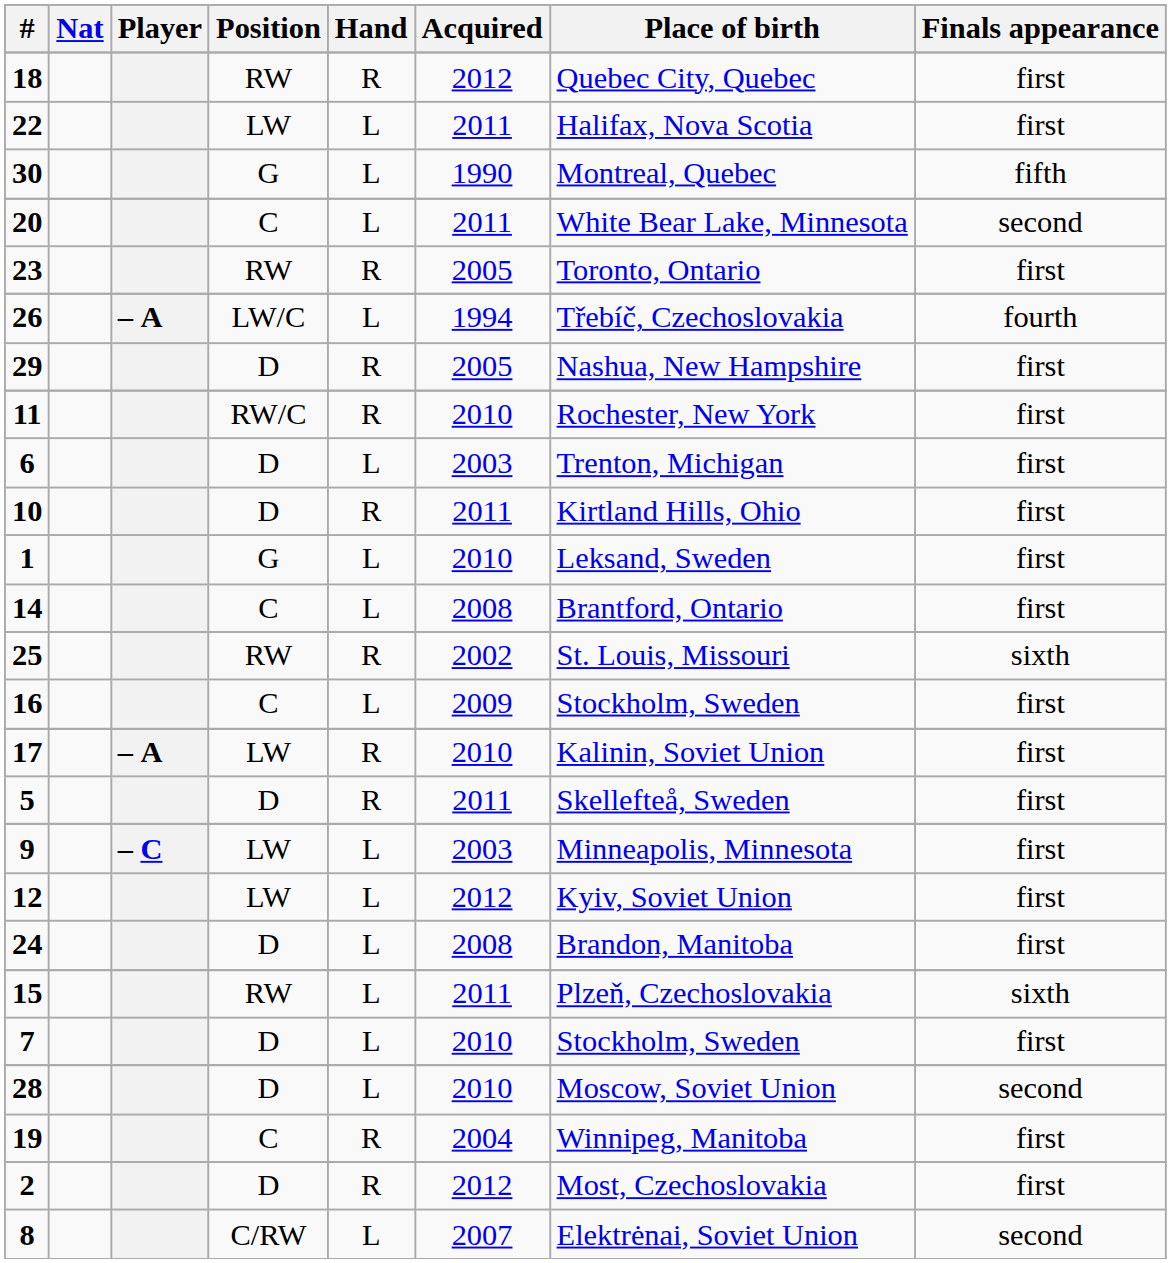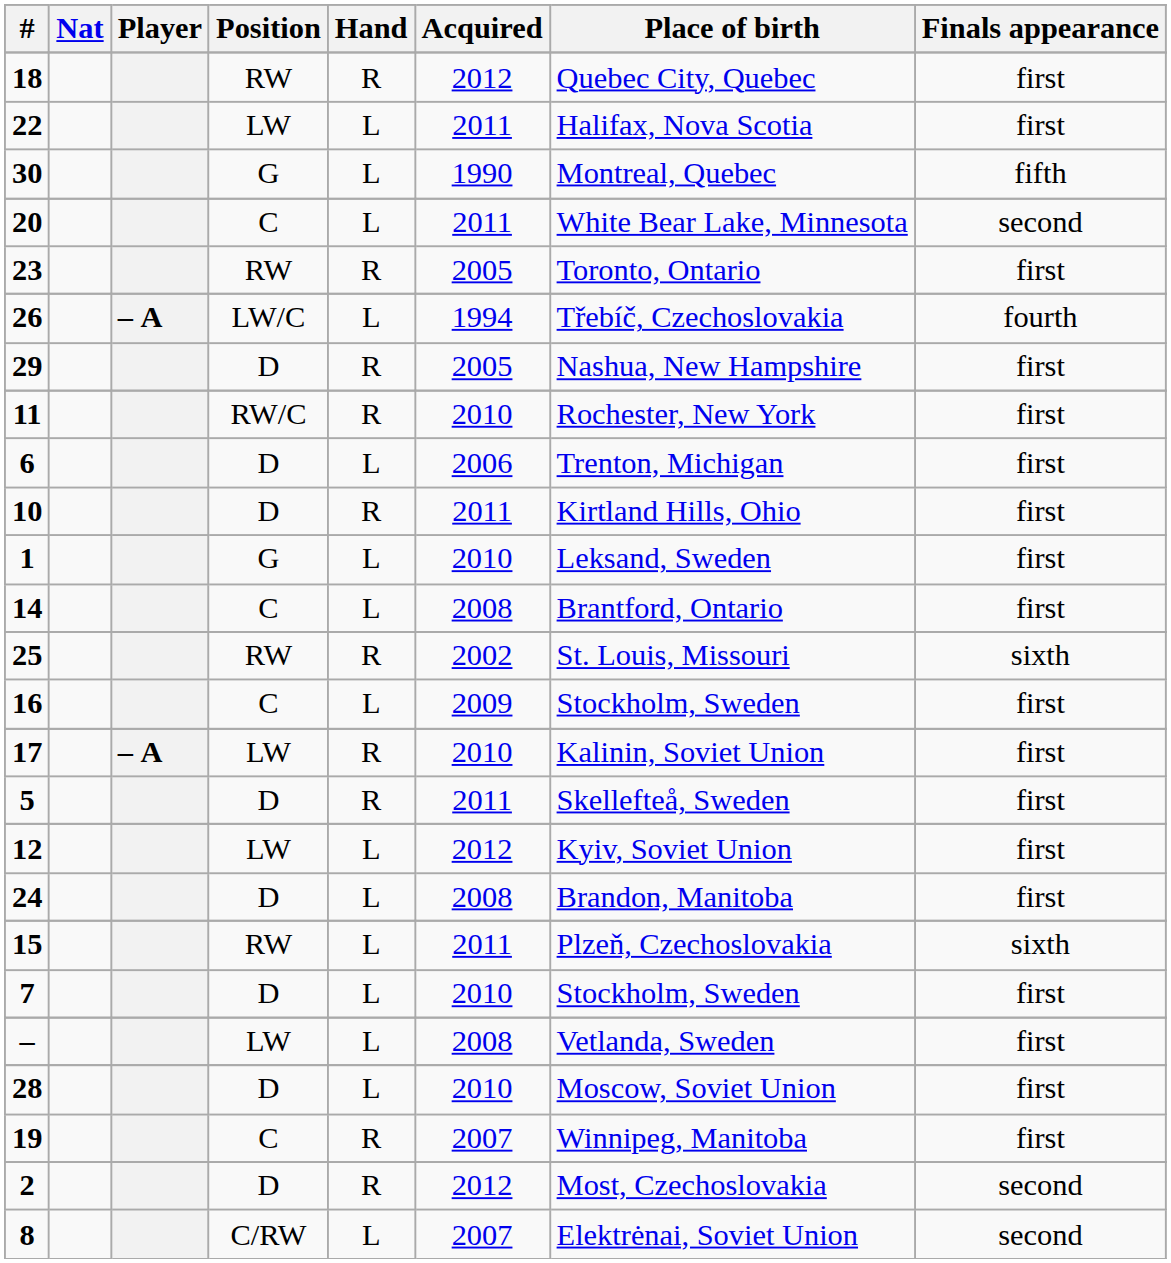6 | Acquired: 2003 -> 2006
- row: 9 | – C | LW | L | 2003 | Minneapolis, Minnesota | first
+ row: – | LW | L | 2008 | Vetlanda, Sweden | first
28 | Finals appearance: second -> first
19 | Acquired: 2004 -> 2007
2 | Finals appearance: first -> second
